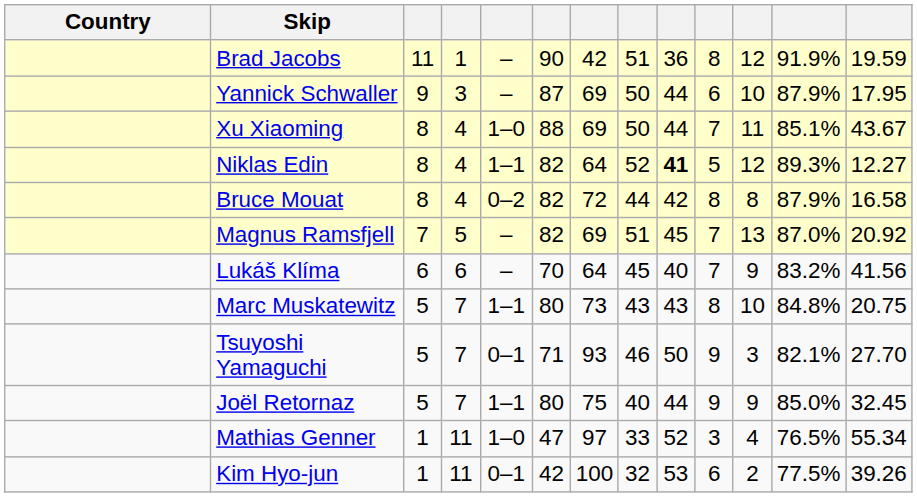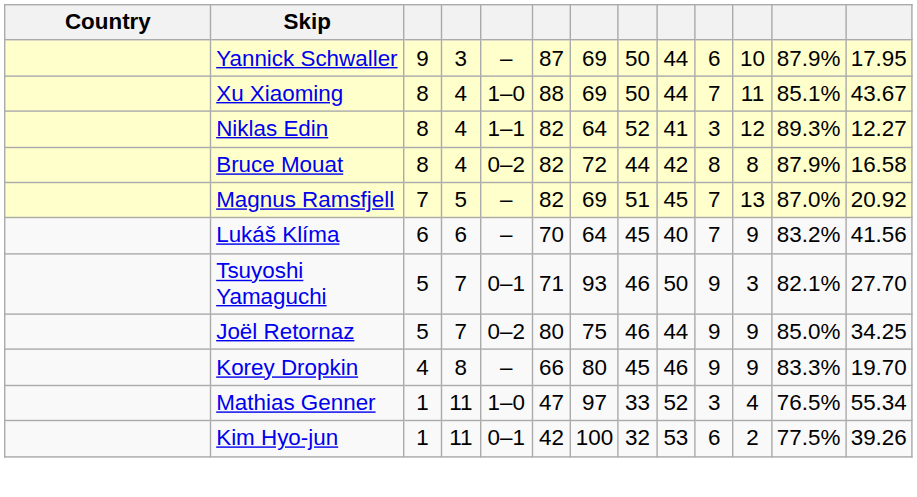- row: Brad Jacobs | 11 | 1 | – | 90 | 42 | 51 | 36 | 8 | 12 | 91.9% | 19.59
Niklas Edin | column 9: bold -> normal
Niklas Edin | column 10: 5 -> 3
- row: Marc Muskatewitz | 5 | 7 | 1–1 | 80 | 73 | 43 | 43 | 8 | 10 | 84.8% | 20.75
Joël Retornaz | column 5: 1–1 -> 0–2
Joël Retornaz | column 8: 40 -> 46
Joël Retornaz | column 13: 32.45 -> 34.25
+ row: Korey Dropkin | 4 | 8 | – | 66 | 80 | 45 | 46 | 9 | 9 | 83.3% | 19.70
